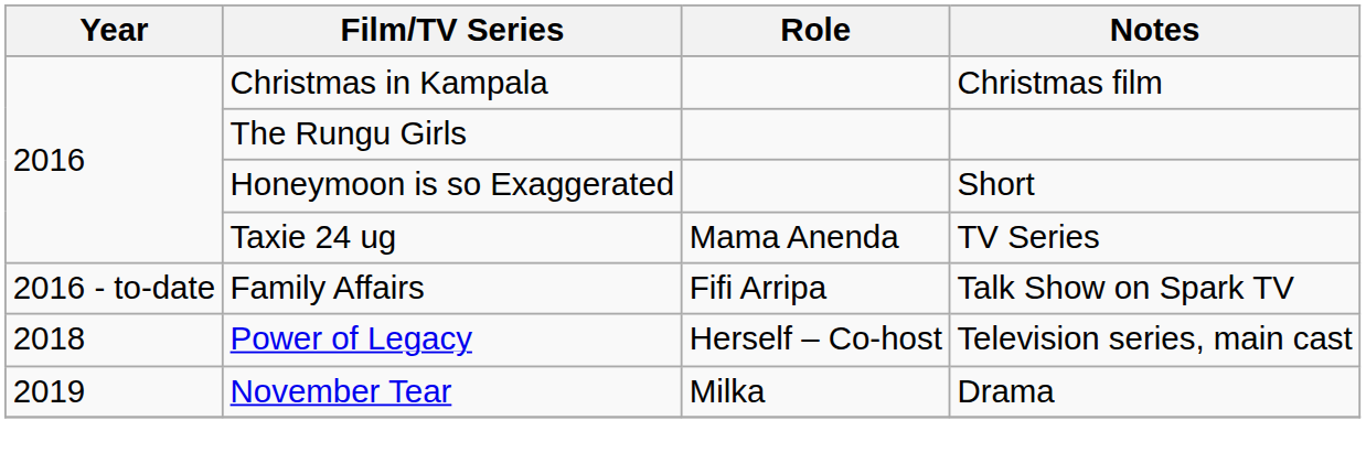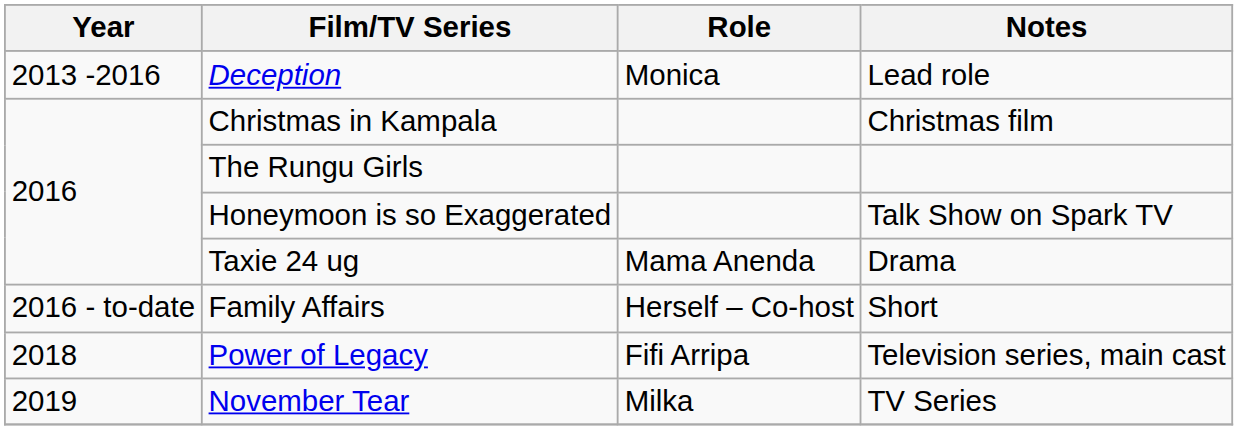+ row: 2013 -2016 | Deception | Monica | Lead role
Honeymoon is so Exaggerated | Notes: Short -> Talk Show on Spark TV
Taxie 24 ug | Notes: TV Series -> Drama
Family Affairs | Role: Fifi Arripa -> Herself – Co-host
Family Affairs | Notes: Talk Show on Spark TV -> Short
Power of Legacy | Role: Herself – Co-host -> Fifi Arripa
November Tear | Notes: Drama -> TV Series
